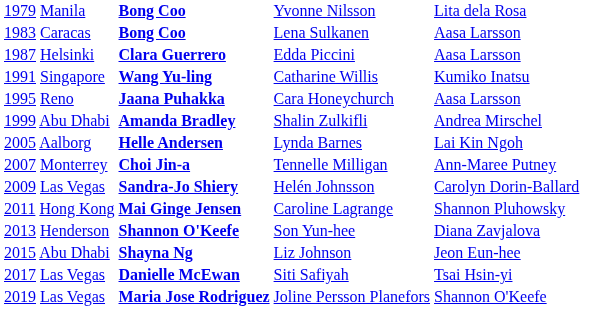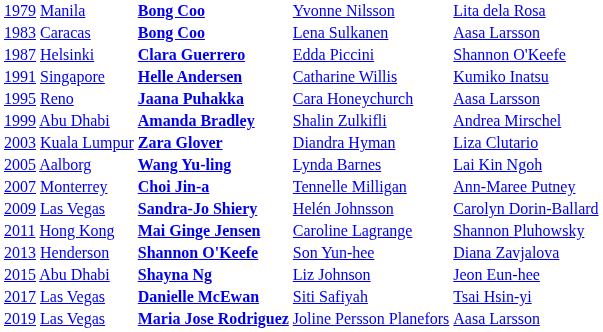1987 Helsinki | column 4: Aasa Larsson -> Shannon O'Keefe
1991 Singapore | column 2: Wang Yu-ling -> Helle Andersen
+ row: 2003 Kuala Lumpur | Zara Glover | Diandra Hyman | Liza Clutario
2005 Aalborg | column 2: Helle Andersen -> Wang Yu-ling
2019 Las Vegas | column 4: Shannon O'Keefe -> Aasa Larsson
